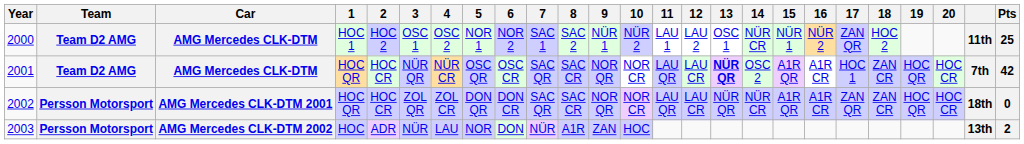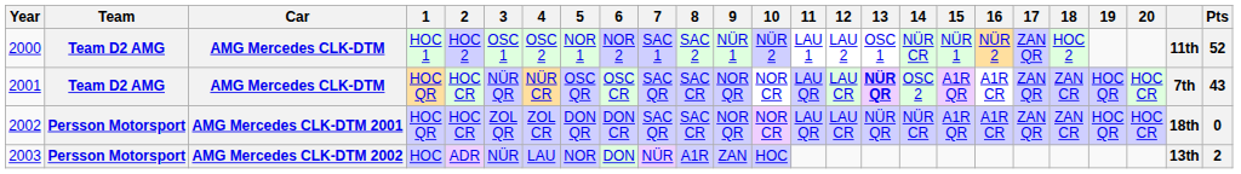2000 | Pts: 25 -> 52
2001 | 17: HOC 1 -> ZAN QR
2001 | Pts: 42 -> 43
